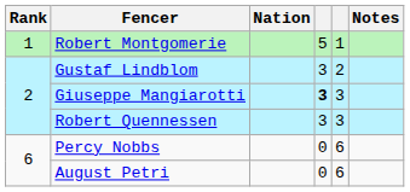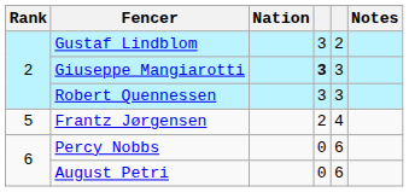- row: 1 | Robert Montgomerie | 5 | 1
+ row: 5 | Frantz Jørgensen | 2 | 4
